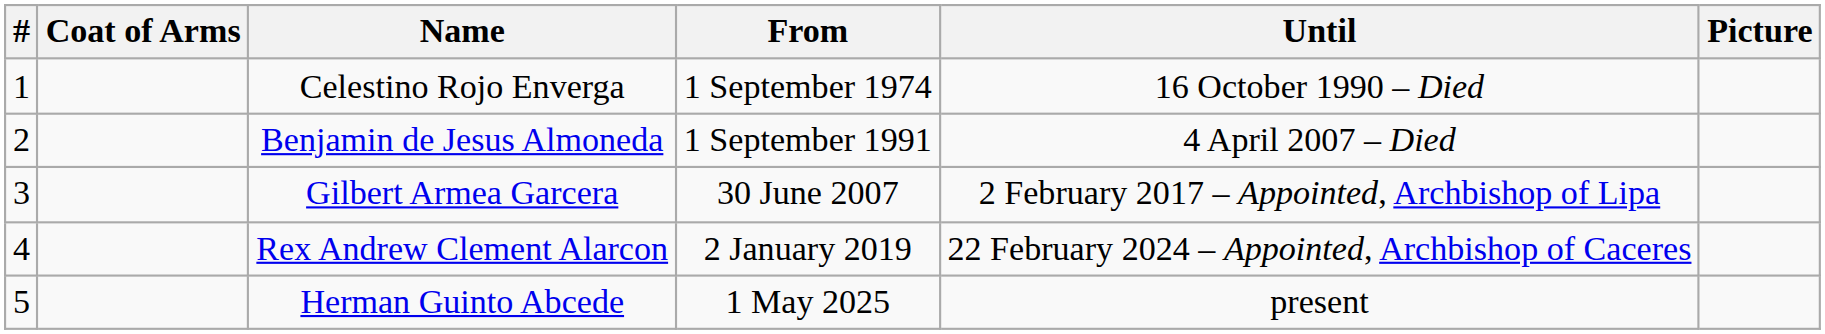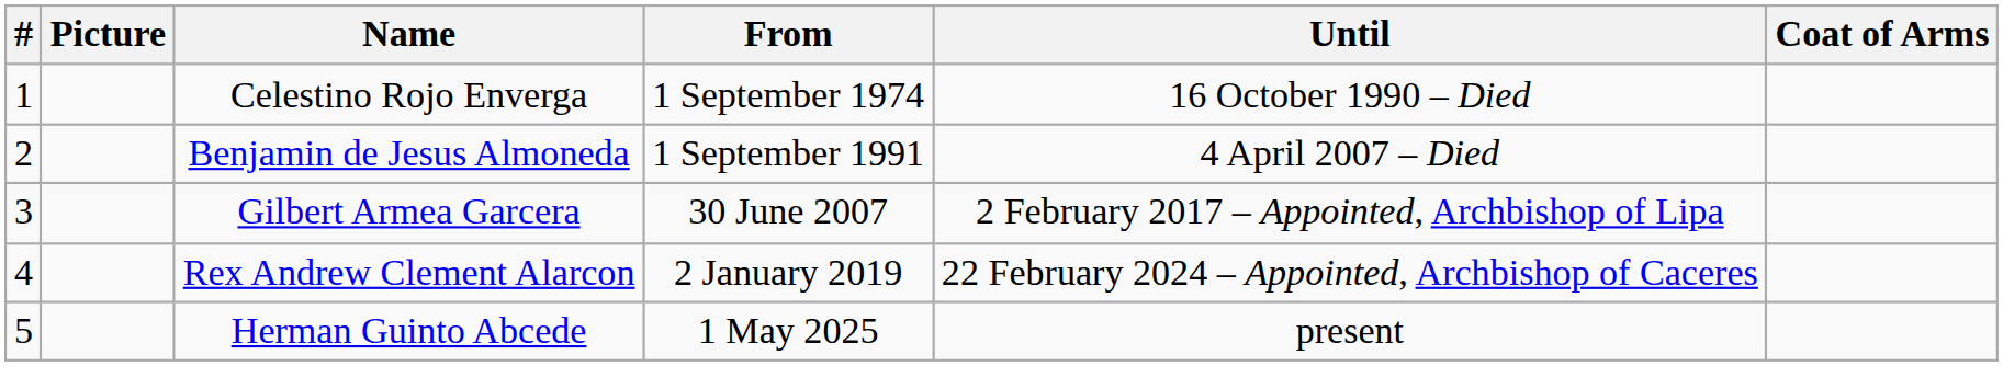columns swapped: Picture <-> Coat of Arms
